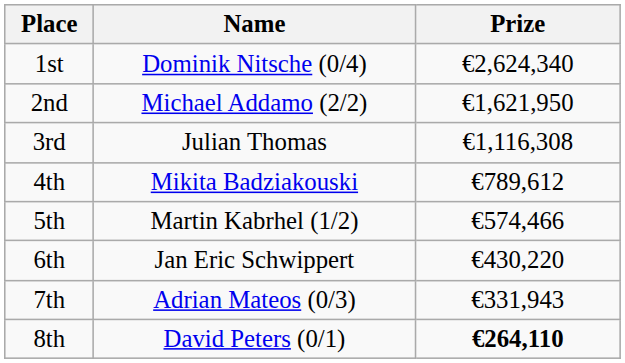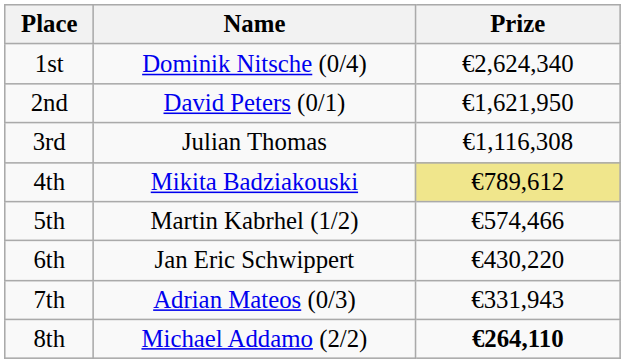2nd | Name: Michael Addamo (2/2) -> David Peters (0/1)
4th | Prize: no background -> khaki background
8th | Name: David Peters (0/1) -> Michael Addamo (2/2)
